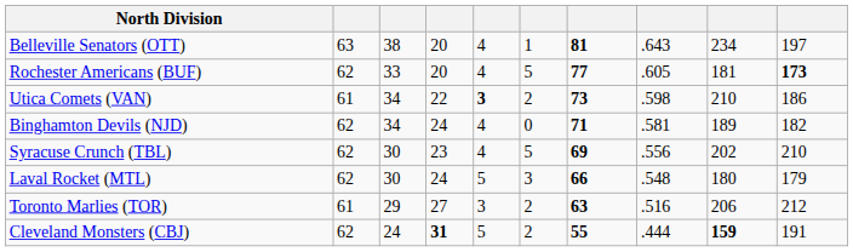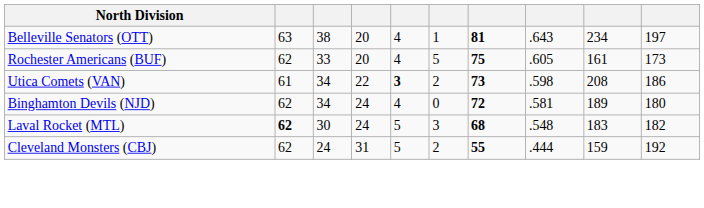Rochester Americans (BUF) | column 7: 77 -> 75
Rochester Americans (BUF) | column 9: 181 -> 161
Rochester Americans (BUF) | column 10: bold -> normal
Utica Comets (VAN) | column 9: 210 -> 208
Binghamton Devils (NJD) | column 7: 71 -> 72
Binghamton Devils (NJD) | column 10: 182 -> 180
- row: Syracuse Crunch (TBL) | 62 | 30 | 23 | 4 | 5 | 69 | .556 | 202 | 210
Laval Rocket (MTL) | column 2: normal -> bold
Laval Rocket (MTL) | column 7: 66 -> 68
Laval Rocket (MTL) | column 9: 180 -> 183
Laval Rocket (MTL) | column 10: 179 -> 182
- row: Toronto Marlies (TOR) | 61 | 29 | 27 | 3 | 2 | 63 | .516 | 206 | 212
Cleveland Monsters (CBJ) | column 4: bold -> normal
Cleveland Monsters (CBJ) | column 9: bold -> normal
Cleveland Monsters (CBJ) | column 10: 191 -> 192
